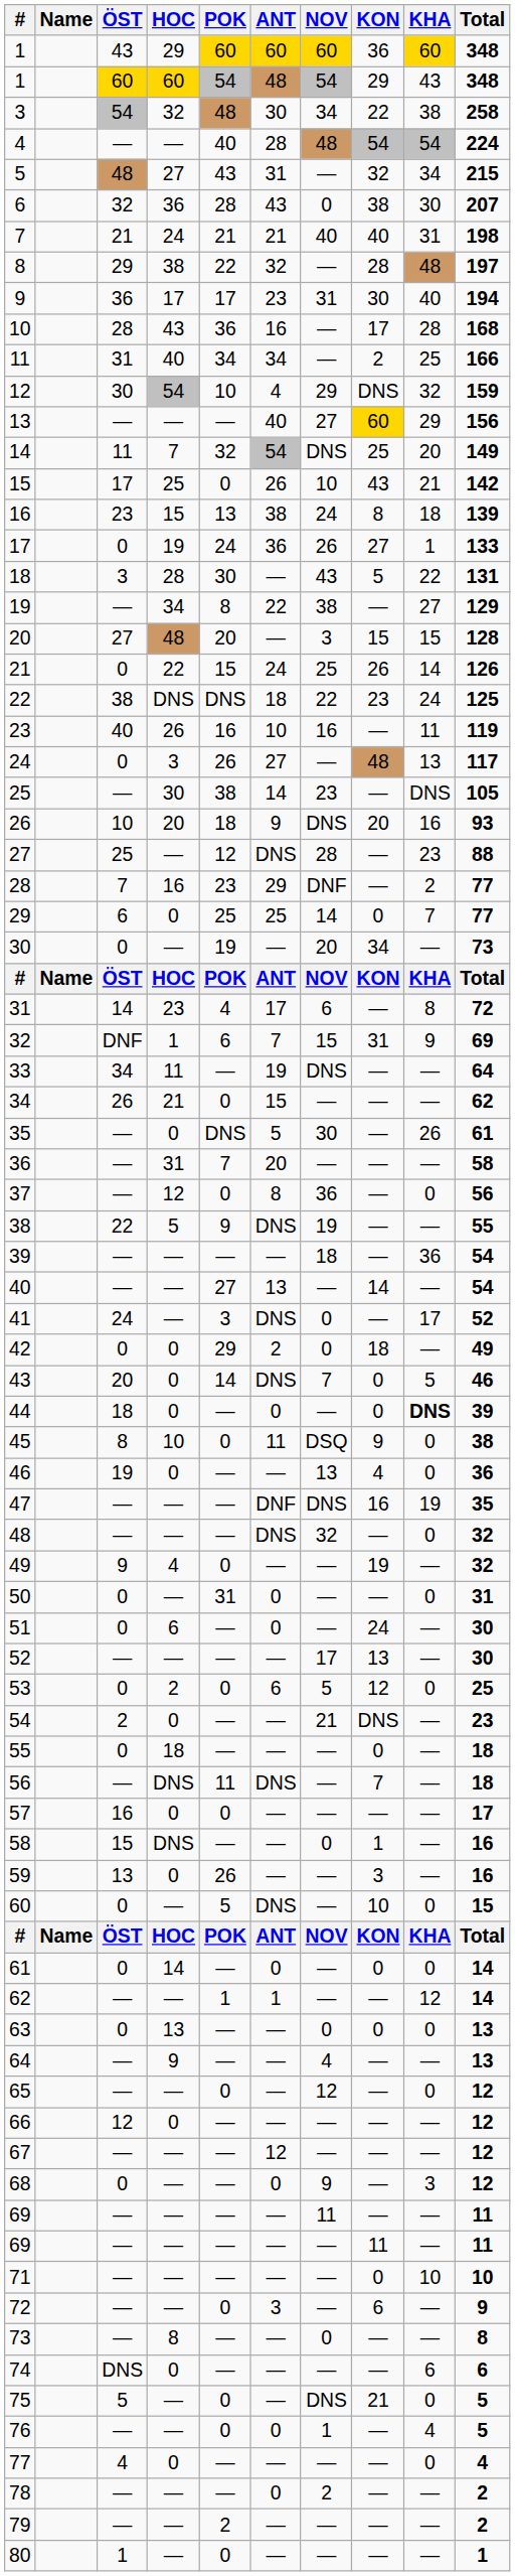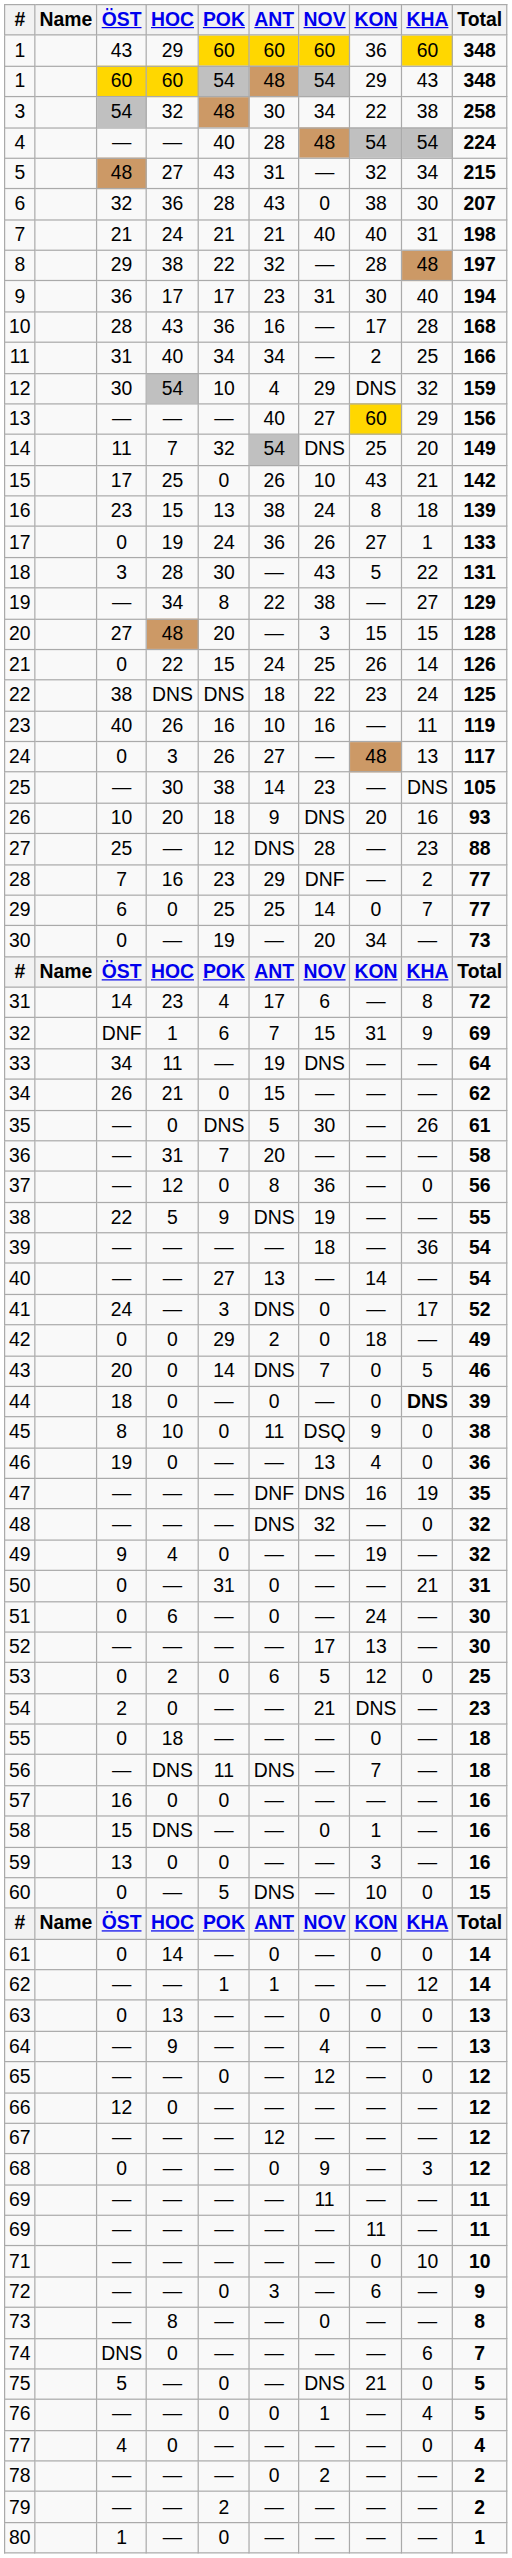50 | KHA: 0 -> 21
57 | Total: 17 -> 16
59 | POK: 26 -> 0
74 | Total: 6 -> 7
